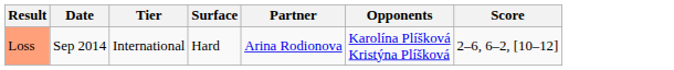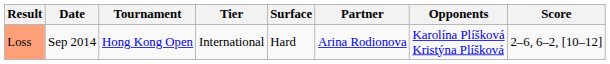+ column: Tournament | Hong Kong Open
